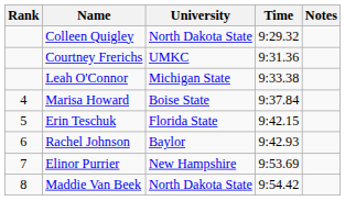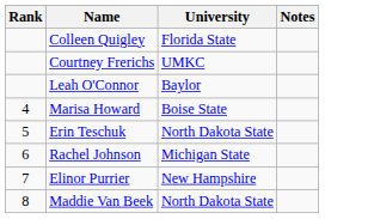- column: Time | 9:29.32 | 9:31.36 | 9:33.38 | 9:37.84 | 9:42.15 | 9:42.93 | 9:53.69 | 9:54.42
Colleen Quigley | University: North Dakota State -> Florida State
Leah O'Connor | University: Michigan State -> Baylor
Erin Teschuk | University: Florida State -> North Dakota State
Rachel Johnson | University: Baylor -> Michigan State
